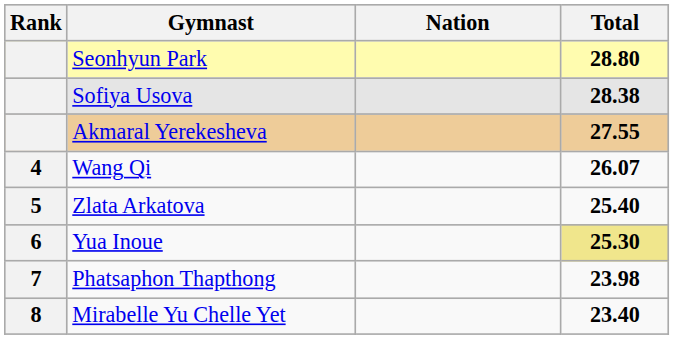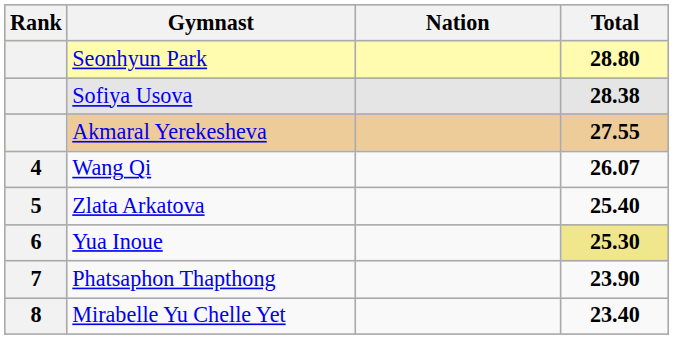Phatsaphon Thapthong | Total: 23.98 -> 23.90
